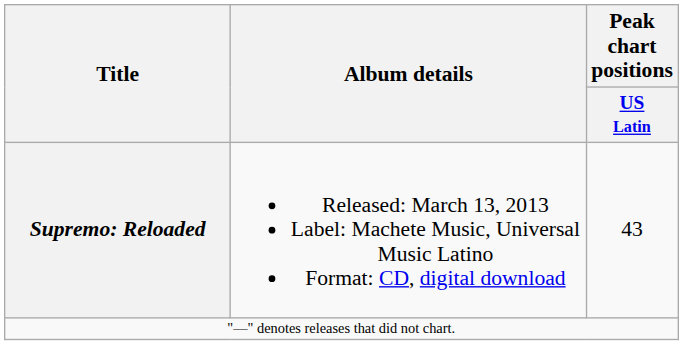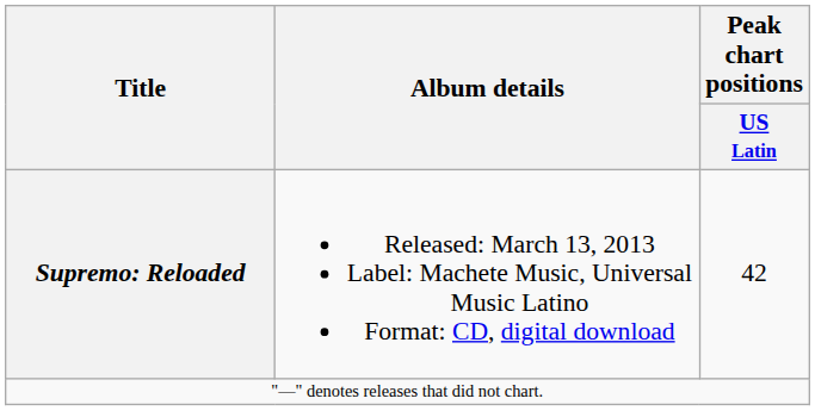Supremo: Reloaded | Peak chart positions / US Latin: 43 -> 42
